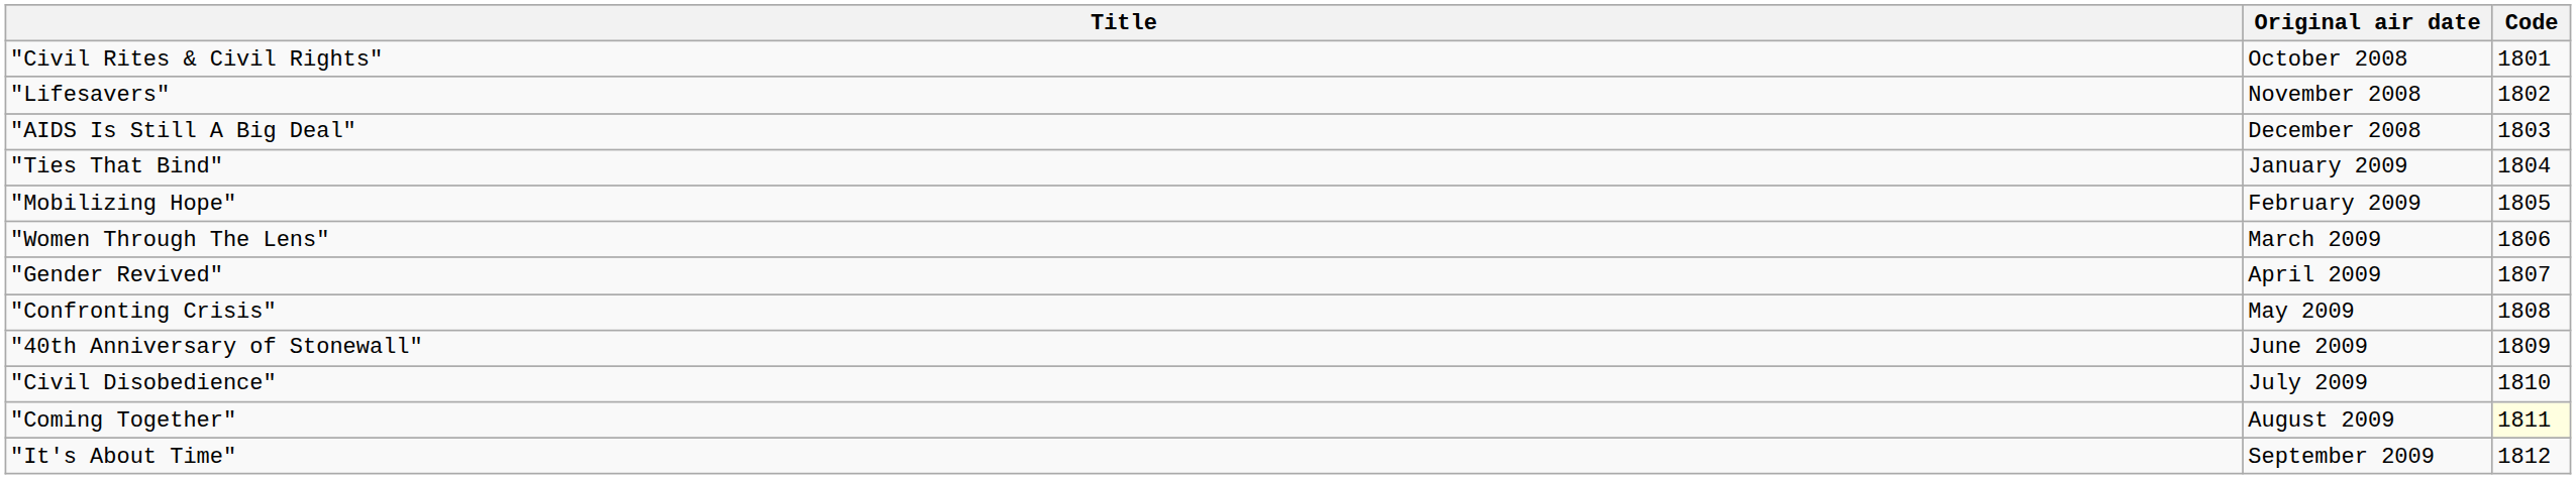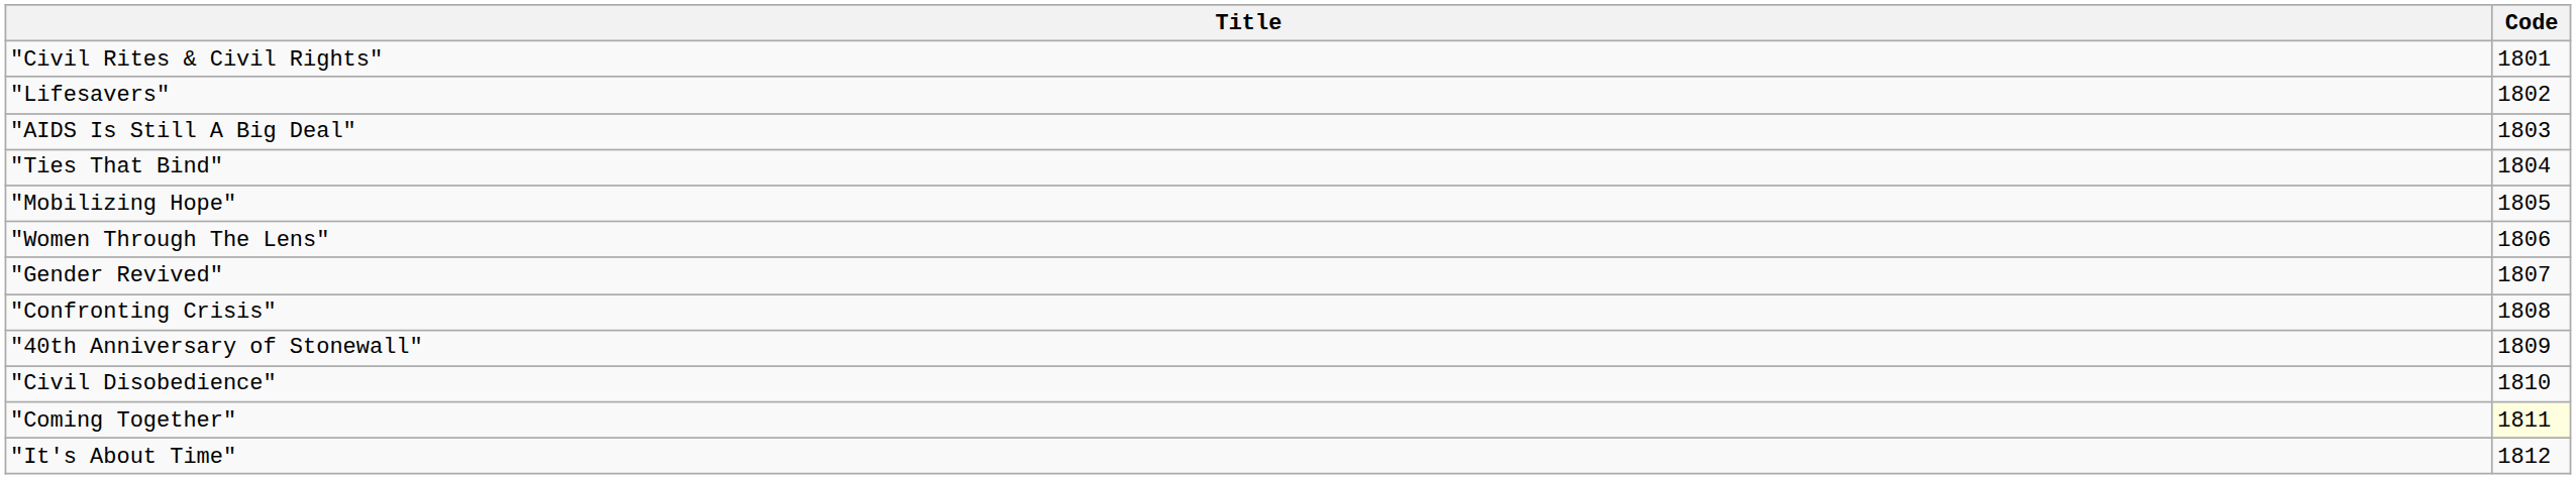- column: Original air date | October 2008 | November 2008 | December 2008 | January 2009 | February 2009 | March 2009 | April 2009 | May 2009 | June 2009 | July 2009 | August 2009 | September 2009
